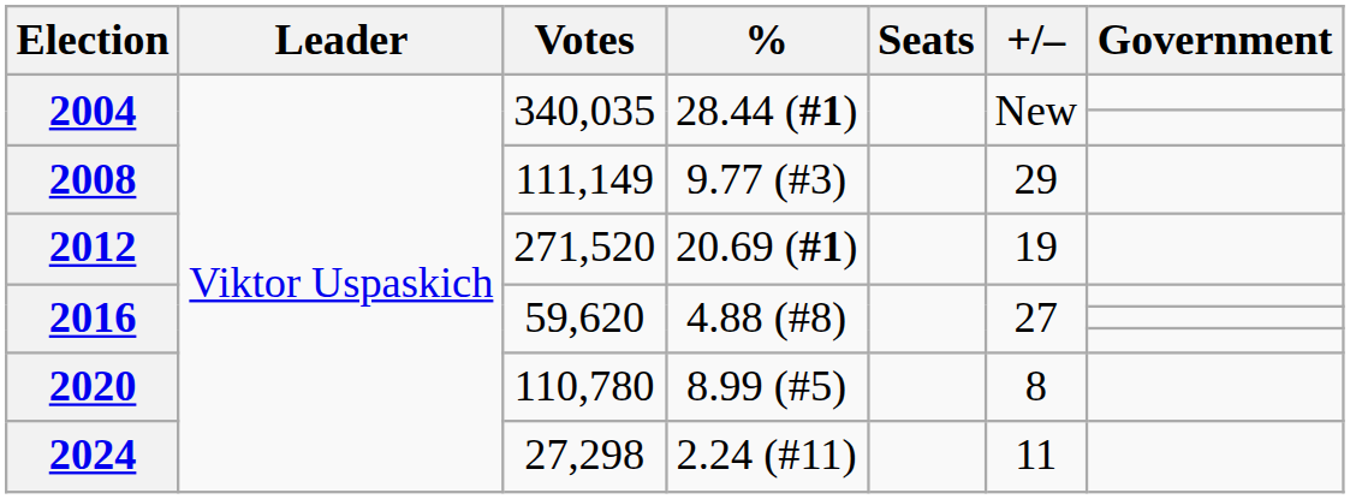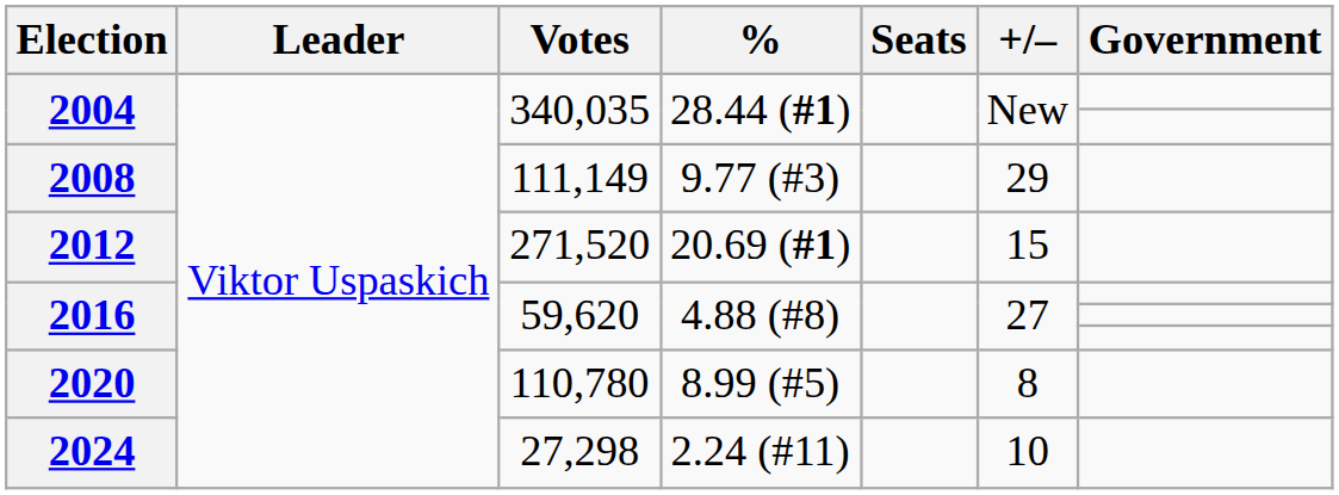2012 | +/–: 19 -> 15
2024 | +/–: 11 -> 10
